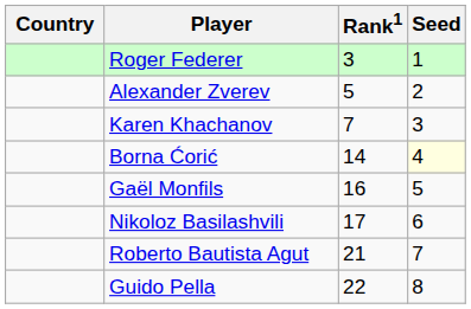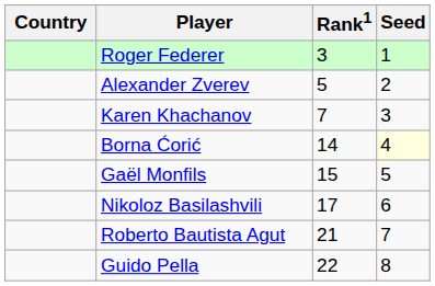Gaël Monfils | Rank1: 16 -> 15
